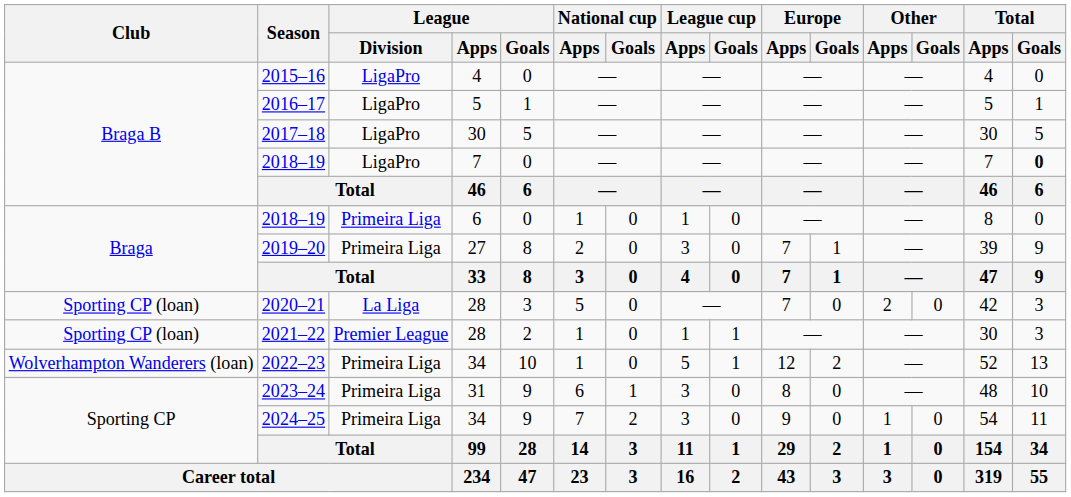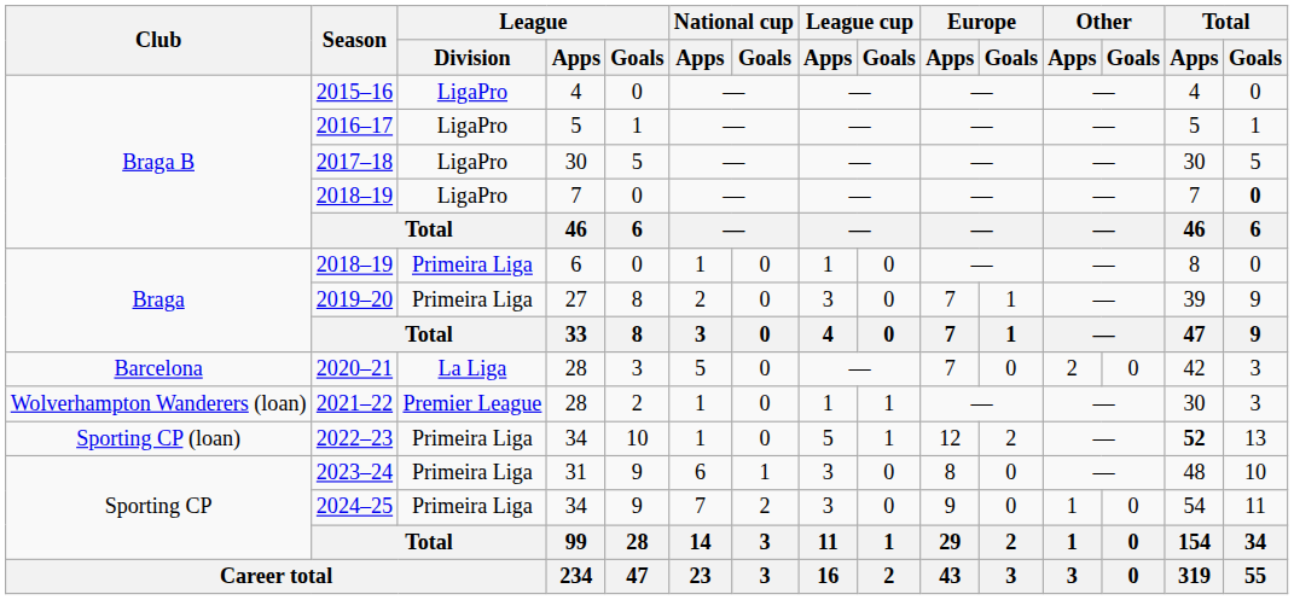2020–21 | Club: Sporting CP (loan) -> Barcelona
2021–22 | Club: Sporting CP (loan) -> Wolverhampton Wanderers (loan)
2022–23 | Club: Wolverhampton Wanderers (loan) -> Sporting CP (loan)
2022–23 | Total / Apps: normal -> bold
